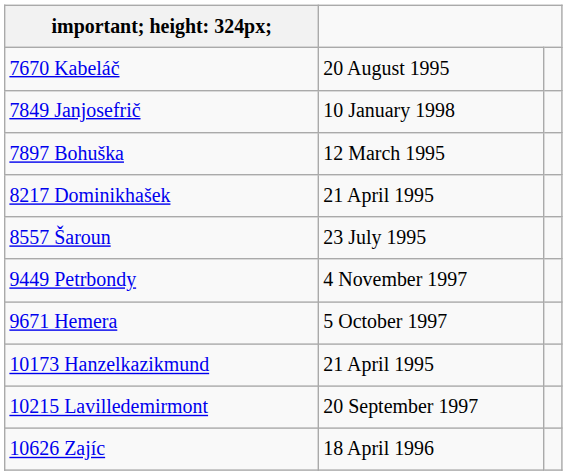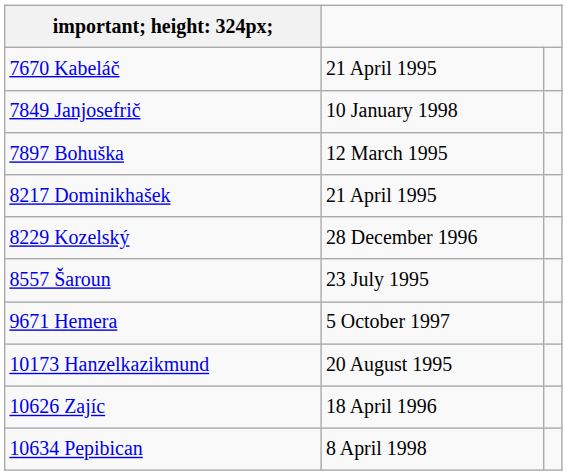7670 Kabeláč | column 2: 20 August 1995 -> 21 April 1995
+ row: 8229 Kozelský | 28 December 1996
- row: 9449 Petrbondy | 4 November 1997
10173 Hanzelkazikmund | column 2: 21 April 1995 -> 20 August 1995
- row: 10215 Lavilledemirmont | 20 September 1997
+ row: 10634 Pepibican | 8 April 1998
